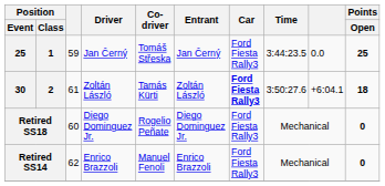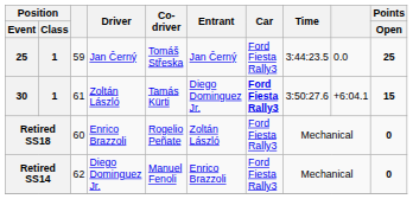30 | Position / Class: 2 -> 1
30 | Entrant: Zoltán László -> Diego Dominguez Jr.
30 | Points / Open: 18 -> 15
Retired SS18 | Driver: Diego Dominguez Jr. -> Enrico Brazzoli
Retired SS18 | Entrant: Diego Dominguez Jr. -> Zoltán László
Retired SS14 | Driver: Enrico Brazzoli -> Diego Dominguez Jr.
